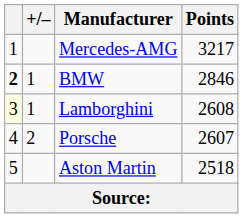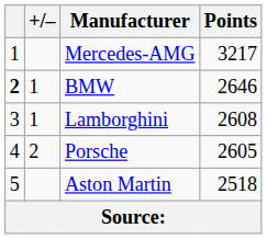BMW | Points: 2846 -> 2646
Lamborghini | column 1: lightyellow background -> no background
Porsche | Points: 2607 -> 2605
